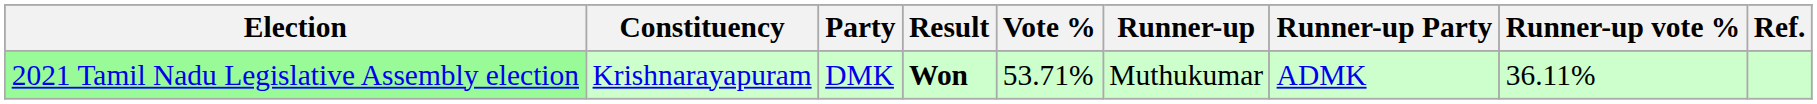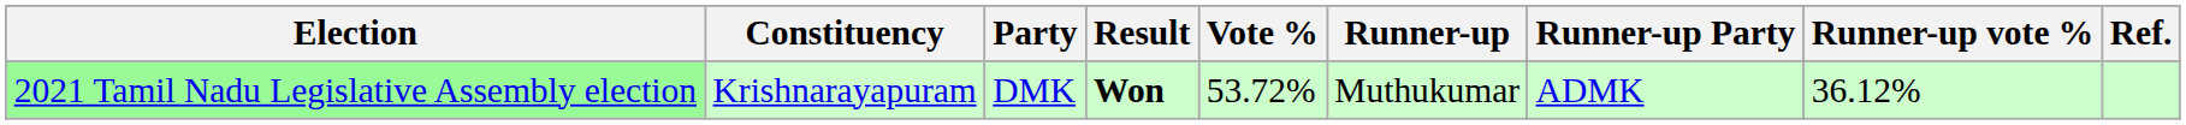2021 Tamil Nadu Legislative Assembly election | Vote %: 53.71% -> 53.72%
2021 Tamil Nadu Legislative Assembly election | Runner-up vote %: 36.11% -> 36.12%
